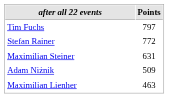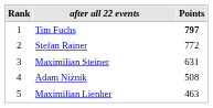+ column: Rank | 1 | 2 | 3 | 4 | 5
Tim Fuchs | Points: normal -> bold
Adam Niżnik | Points: 509 -> 508
